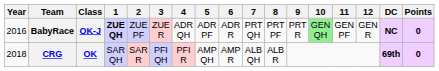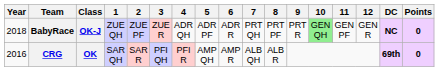BabyRace | Year: 2016 -> 2018
BabyRace | 1: bold -> normal
CRG | Year: 2018 -> 2016
